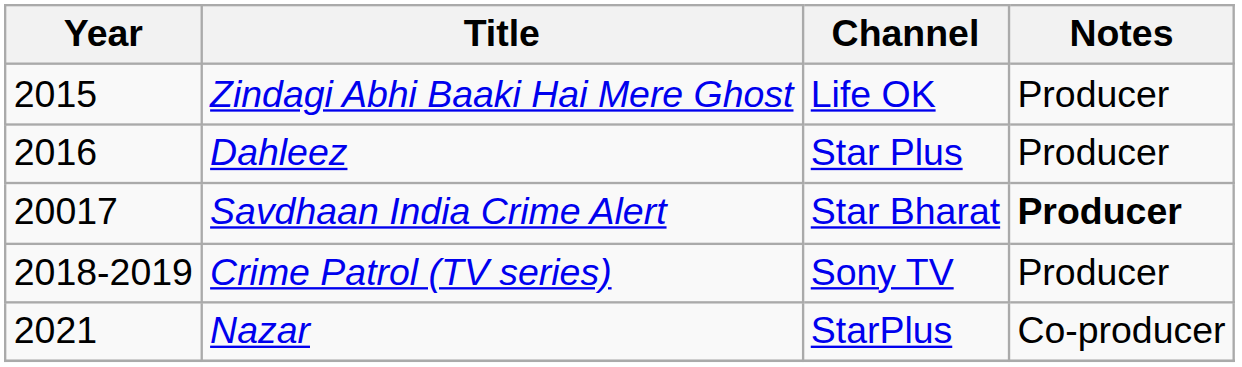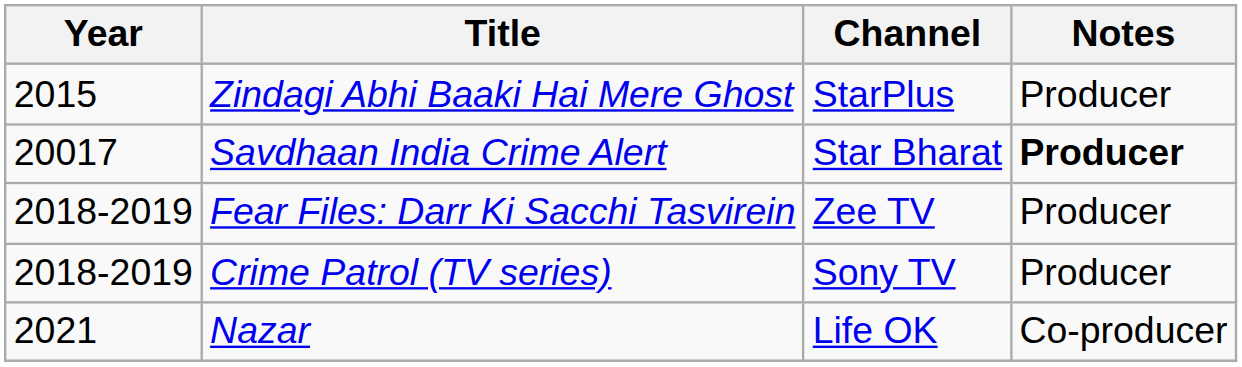Zindagi Abhi Baaki Hai Mere Ghost | Channel: Life OK -> StarPlus
- row: 2016 | Dahleez | Star Plus | Producer
+ row: 2018-2019 | Fear Files: Darr Ki Sacchi Tasvirein | Zee TV | Producer
Nazar | Channel: StarPlus -> Life OK
